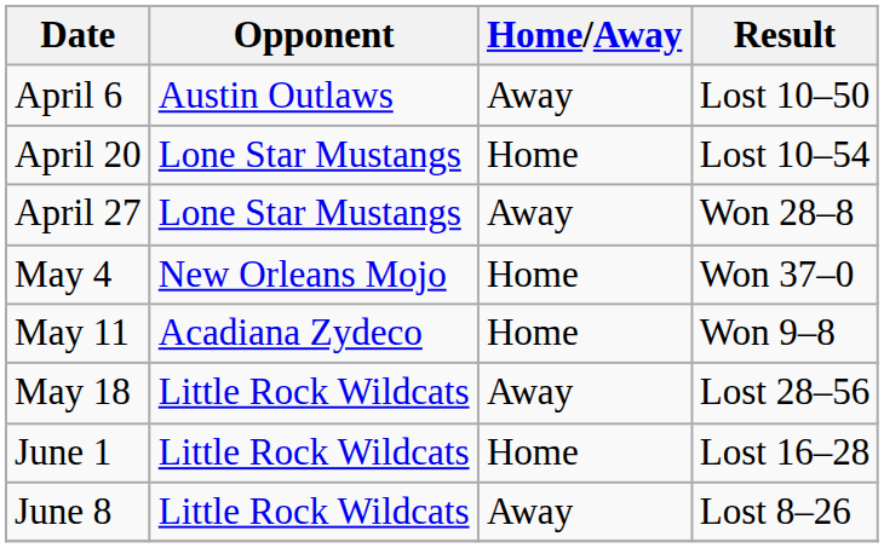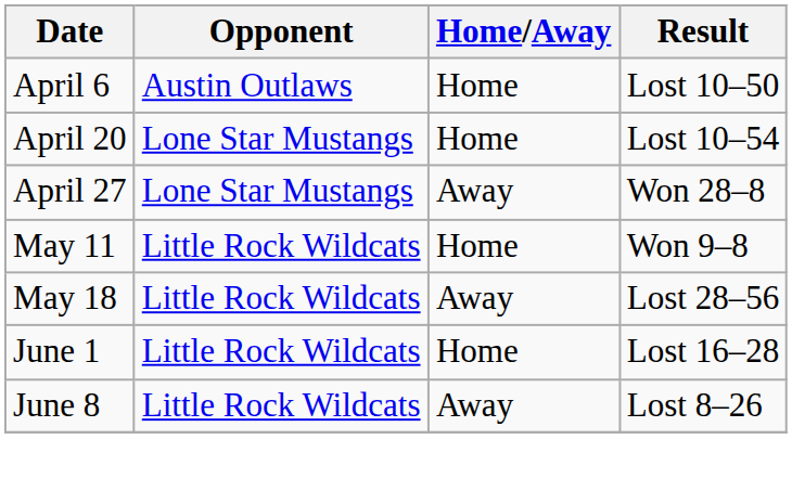April 6 | Home/Away: Away -> Home
- row: May 4 | New Orleans Mojo | Home | Won 37–0
May 11 | Opponent: Acadiana Zydeco -> Little Rock Wildcats
